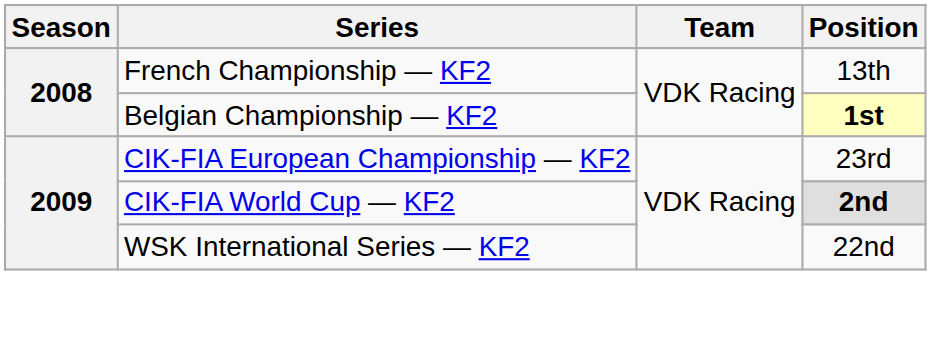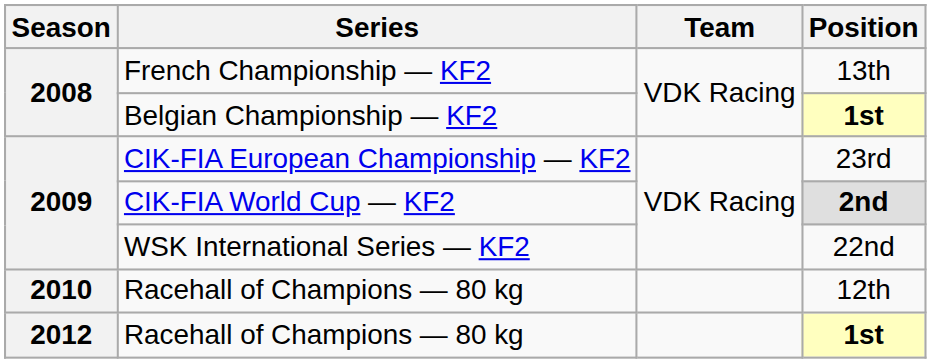+ row: 2010 | Racehall of Champions — 80 kg | 12th
+ row: 2012 | Racehall of Champions — 80 kg | 1st
